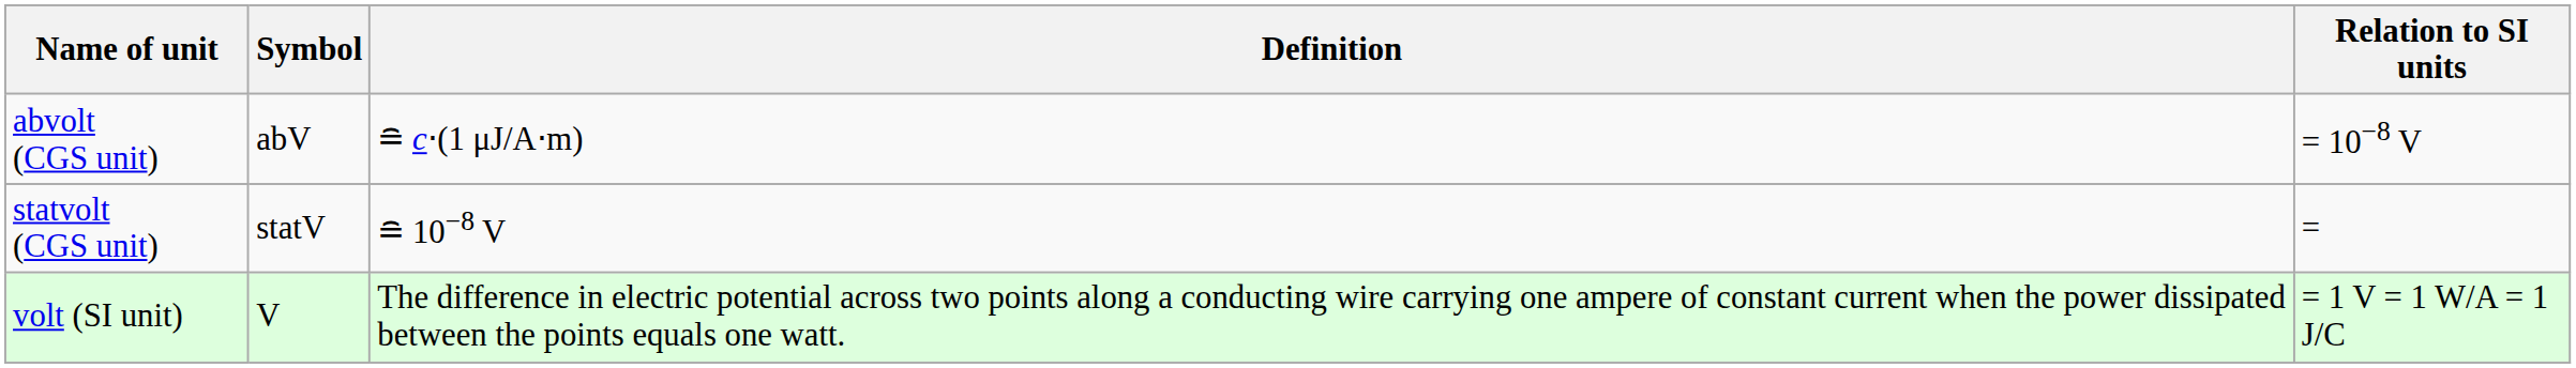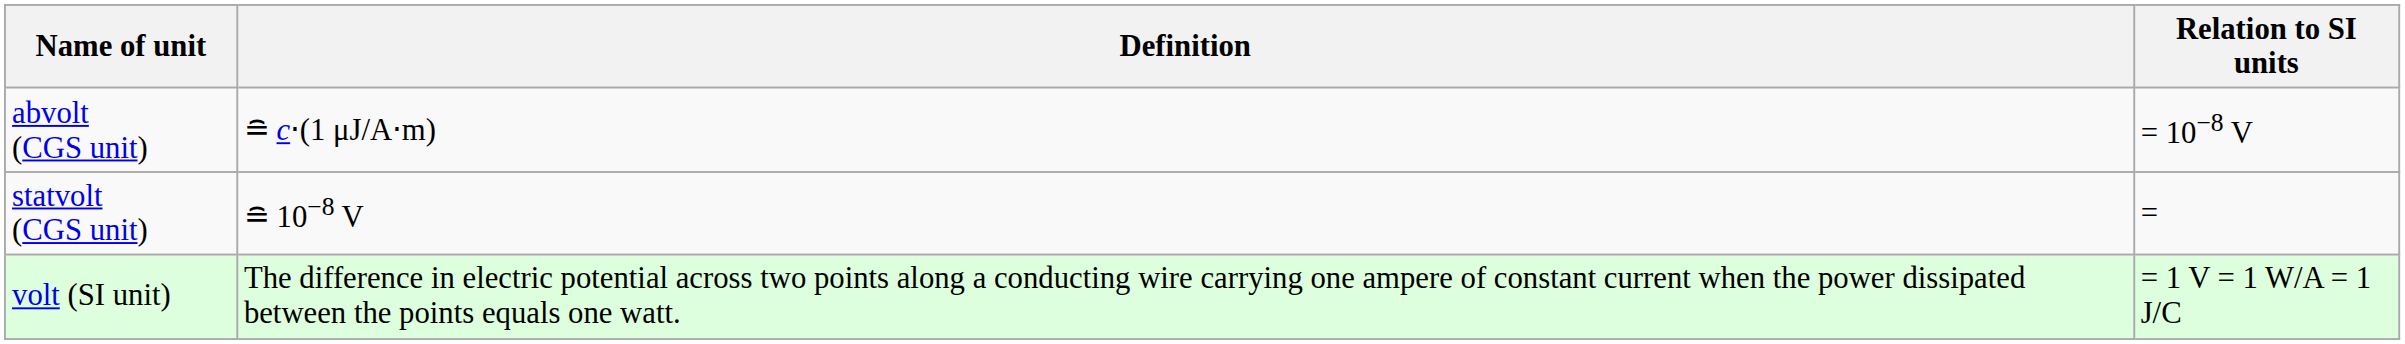- column: Symbol | abV | statV | V
